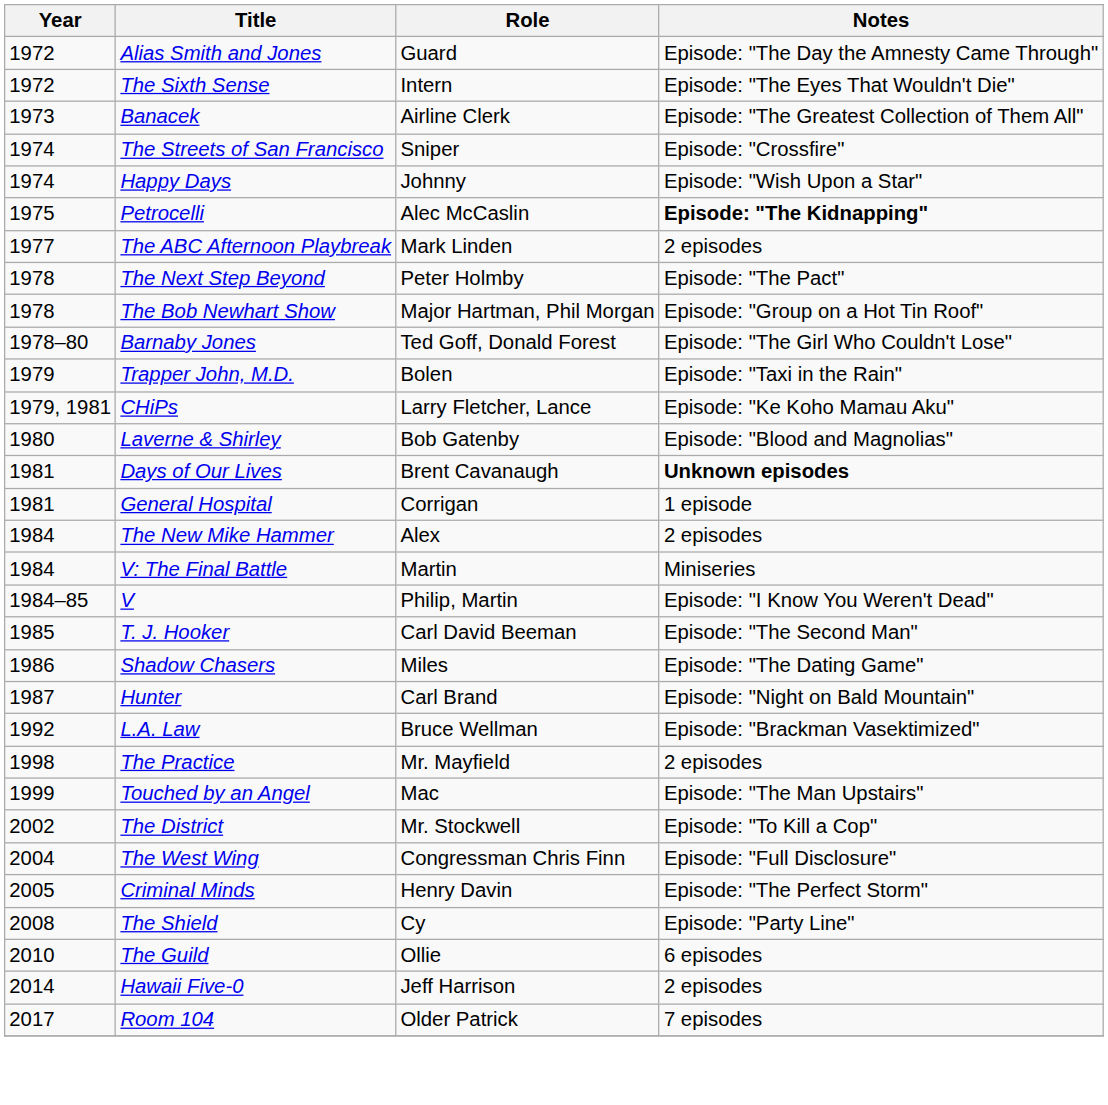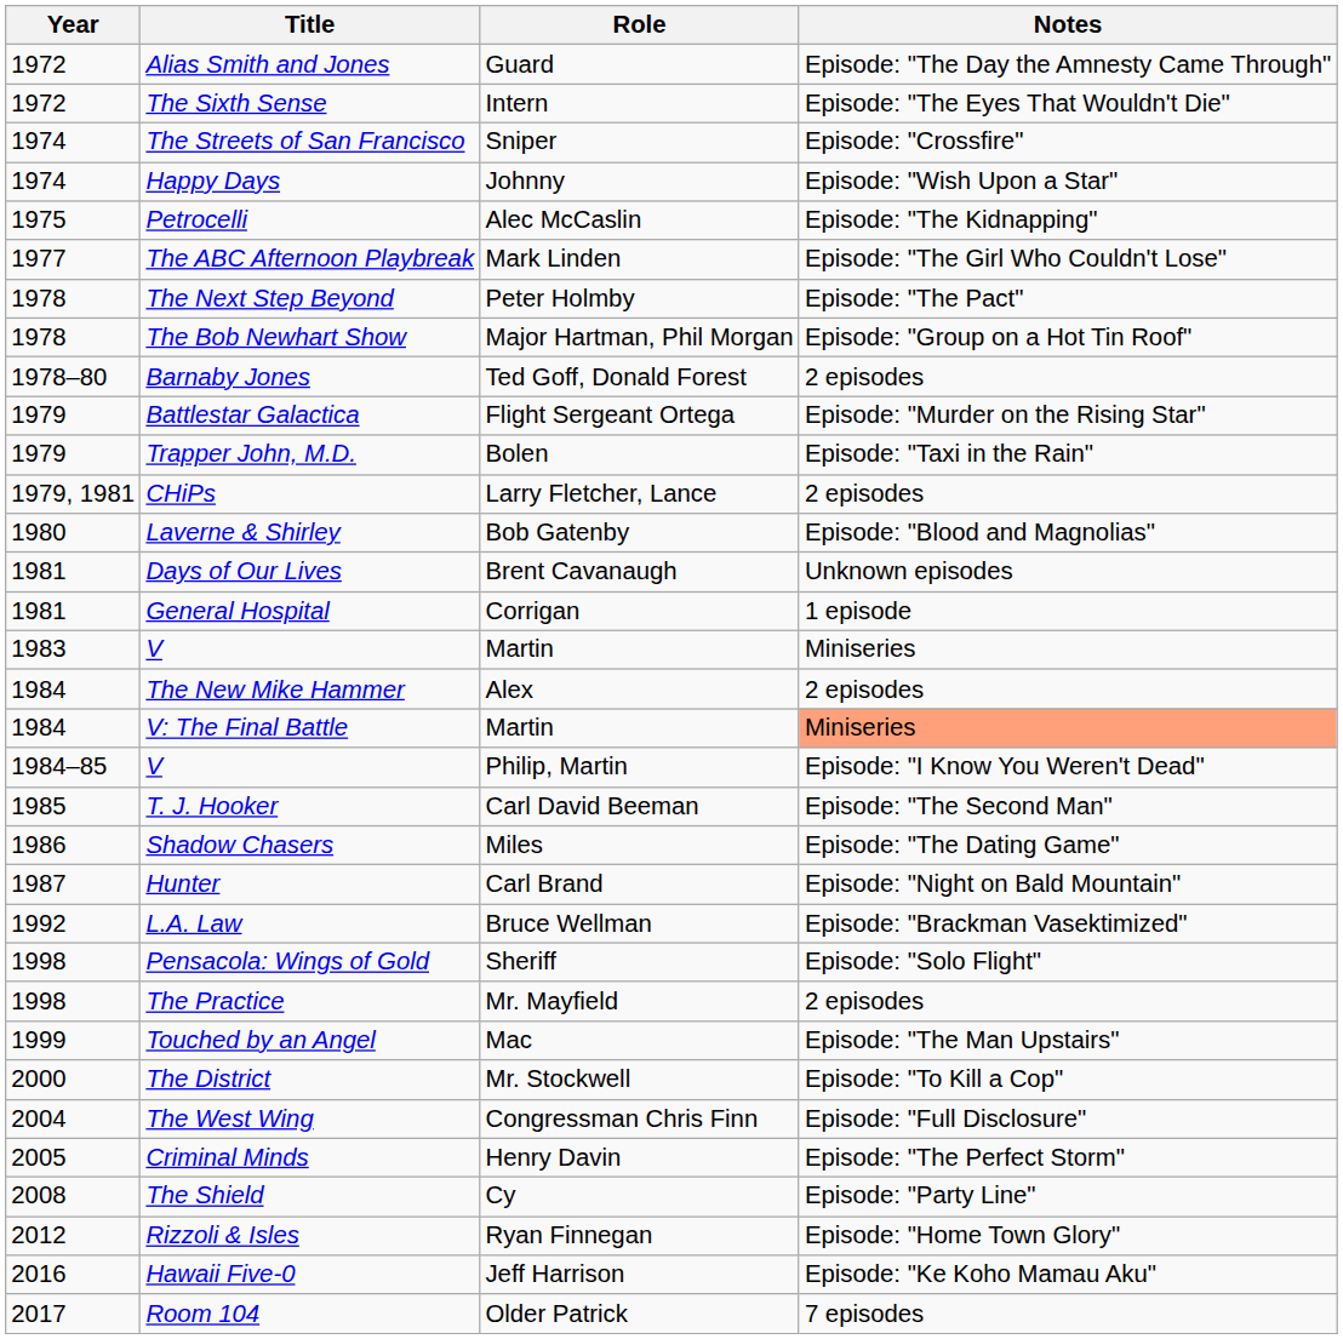- row: 1973 | Banacek | Airline Clerk | Episode: "The Greatest Collection of Them All"
Petrocelli | Notes: bold -> normal
The ABC Afternoon Playbreak | Notes: 2 episodes -> Episode: "The Girl Who Couldn't Lose"
Barnaby Jones | Notes: Episode: "The Girl Who Couldn't Lose" -> 2 episodes
+ row: 1979 | Battlestar Galactica | Flight Sergeant Ortega | Episode: "Murder on the Rising Star"
CHiPs | Notes: Episode: "Ke Koho Mamau Aku" -> 2 episodes
Days of Our Lives | Notes: bold -> normal
+ row: 1983 | V | Martin | Miniseries
V: The Final Battle | Notes: no background -> lightsalmon background
+ row: 1998 | Pensacola: Wings of Gold | Sheriff | Episode: "Solo Flight"
The District | Year: 2002 -> 2000
- row: 2010 | The Guild | Ollie | 6 episodes
+ row: 2012 | Rizzoli & Isles | Ryan Finnegan | Episode: "Home Town Glory"
Hawaii Five-0 | Year: 2014 -> 2016
Hawaii Five-0 | Notes: 2 episodes -> Episode: "Ke Koho Mamau Aku"
